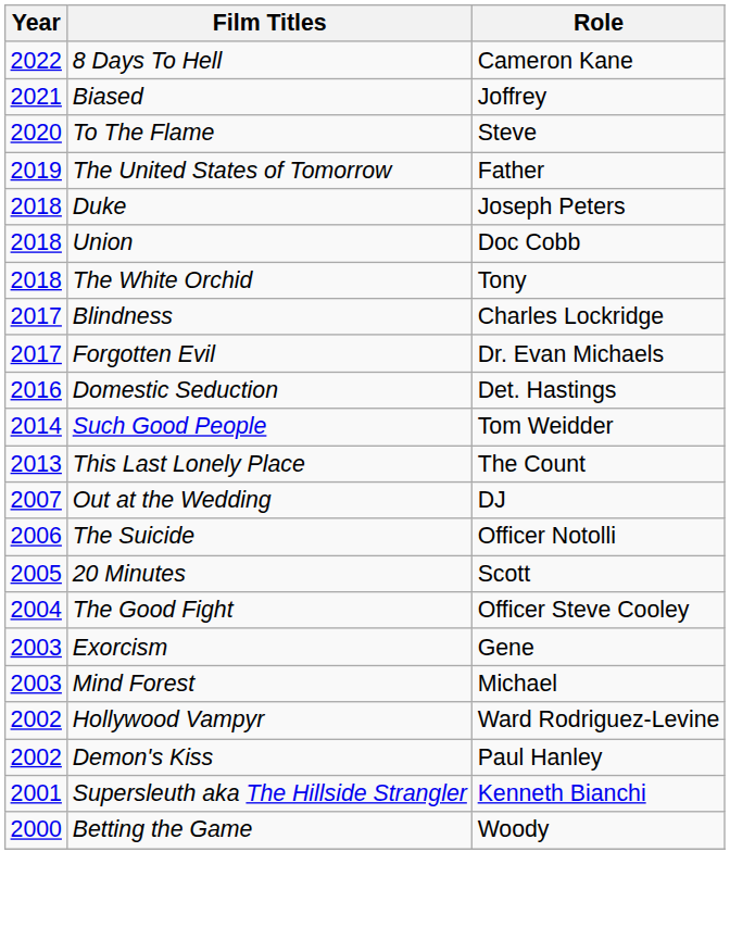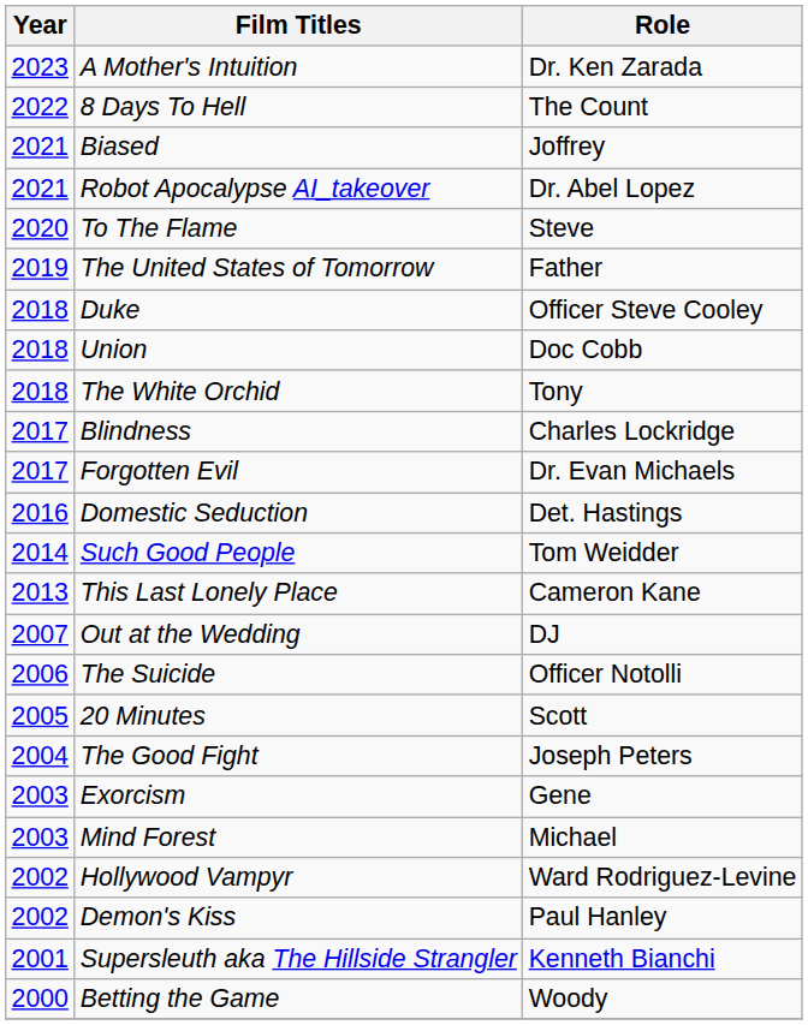+ row: 2023 | A Mother's Intuition | Dr. Ken Zarada
8 Days To Hell | Role: Cameron Kane -> The Count
+ row: 2021 | Robot Apocalypse AI_takeover | Dr. Abel Lopez
Duke | Role: Joseph Peters -> Officer Steve Cooley
This Last Lonely Place | Role: The Count -> Cameron Kane
The Good Fight | Role: Officer Steve Cooley -> Joseph Peters
